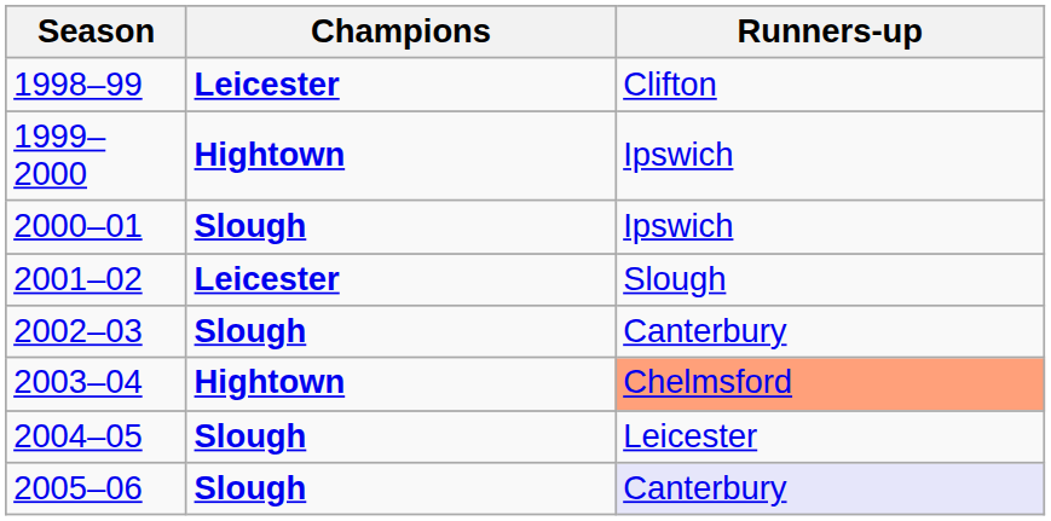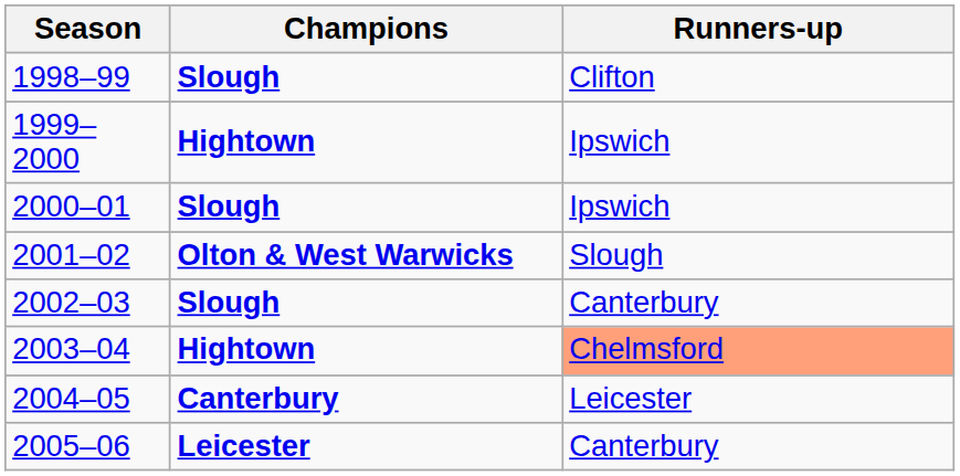1998–99 | Champions: Leicester -> Slough
2001–02 | Champions: Leicester -> Olton & West Warwicks
2004–05 | Champions: Slough -> Canterbury
2005–06 | Champions: Slough -> Leicester
2005–06 | Runners-up: lavender background -> no background
